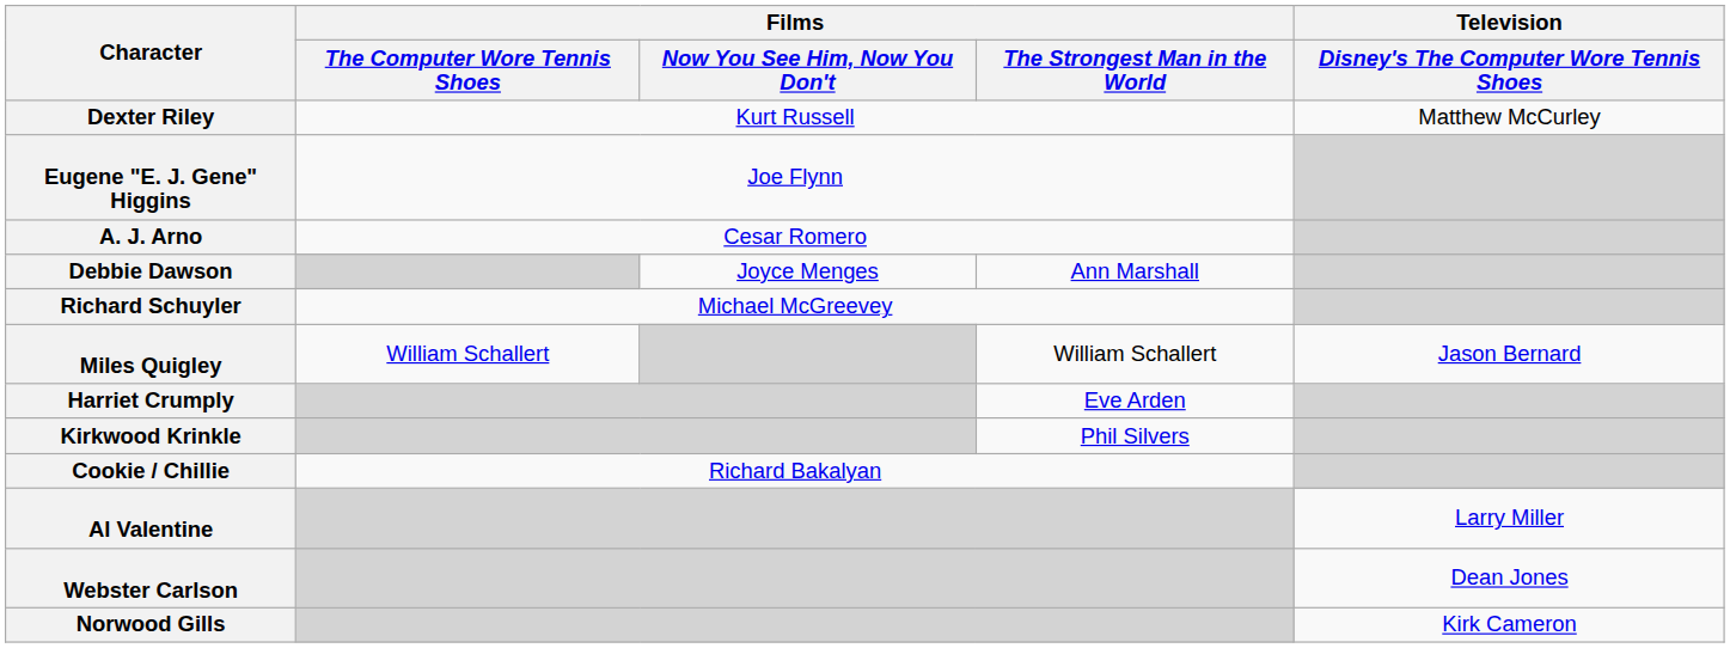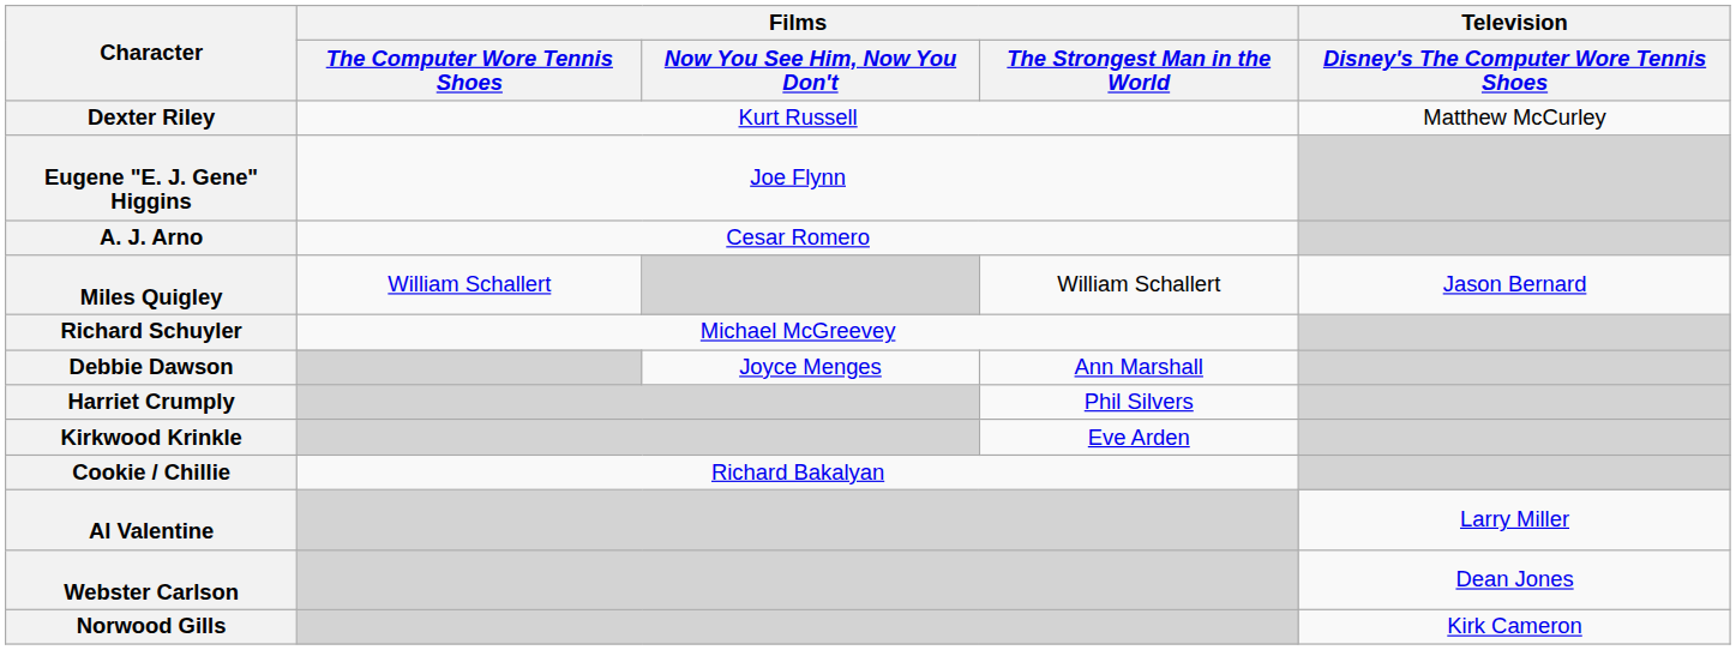rows swapped: Miles Quigley <-> Debbie Dawson
Harriet Crumply | Films / The Strongest Man in the World: Eve Arden -> Phil Silvers
Kirkwood Krinkle | Films / The Strongest Man in the World: Phil Silvers -> Eve Arden
